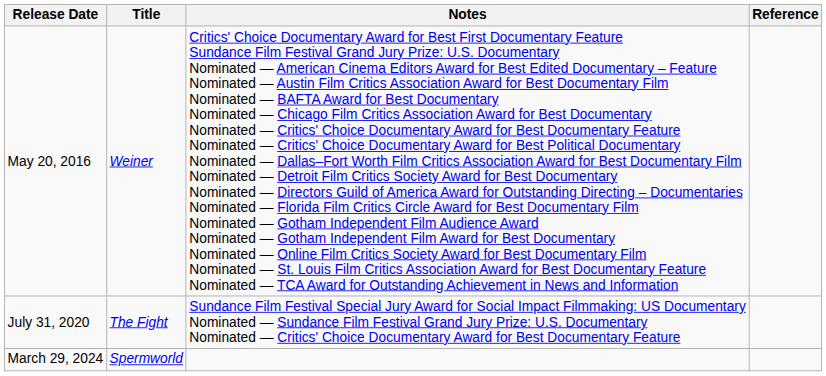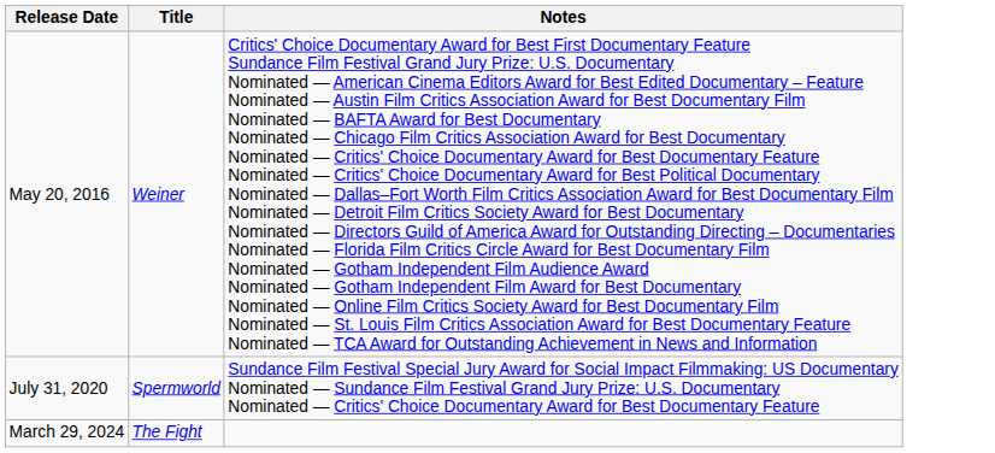- column: Reference
July 31, 2020 | Title: The Fight -> Spermworld
March 29, 2024 | Title: Spermworld -> The Fight
